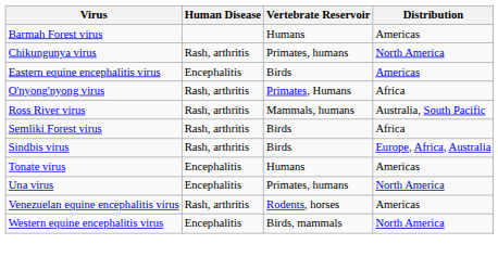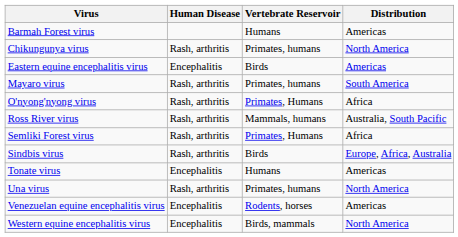+ row: Mayaro virus | Rash, arthritis | Primates, humans | South America
Semliki Forest virus | Vertebrate Reservoir: Birds -> Primates, Humans
Una virus | Human Disease: Encephalitis -> Rash, arthritis
Venezuelan equine encephalitis virus | Human Disease: Rash, arthritis -> Encephalitis
